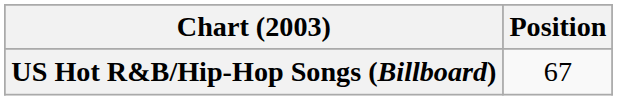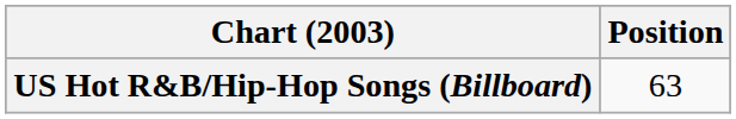US Hot R&B/Hip-Hop Songs (Billboard) | Position: 67 -> 63
